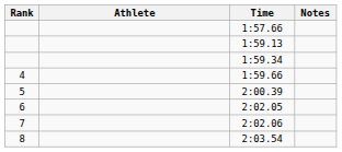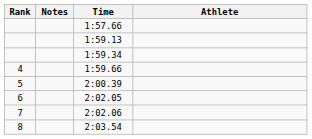columns swapped: Athlete <-> Notes
